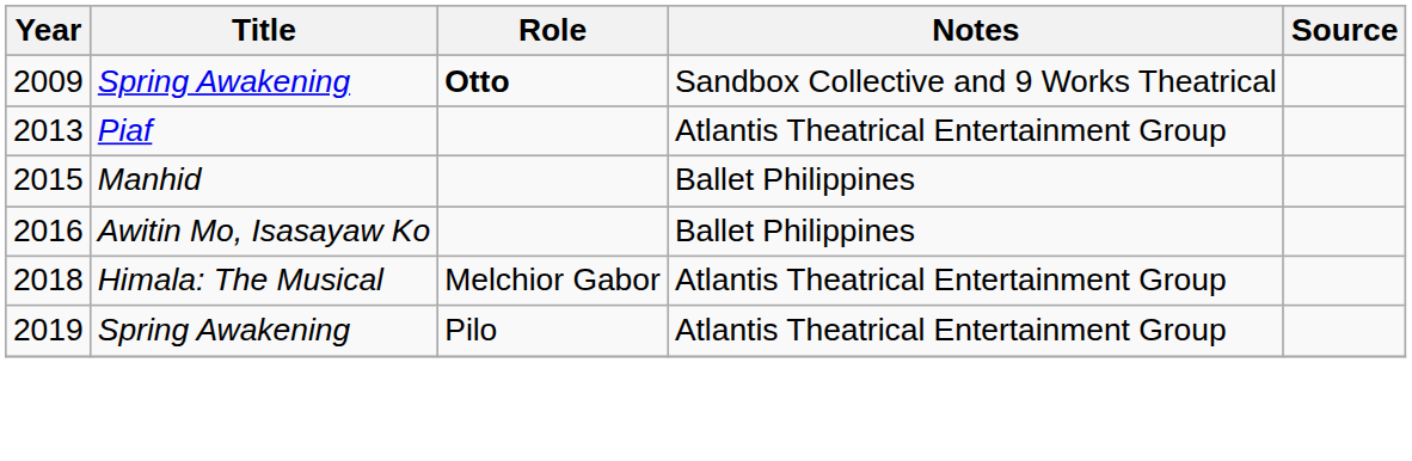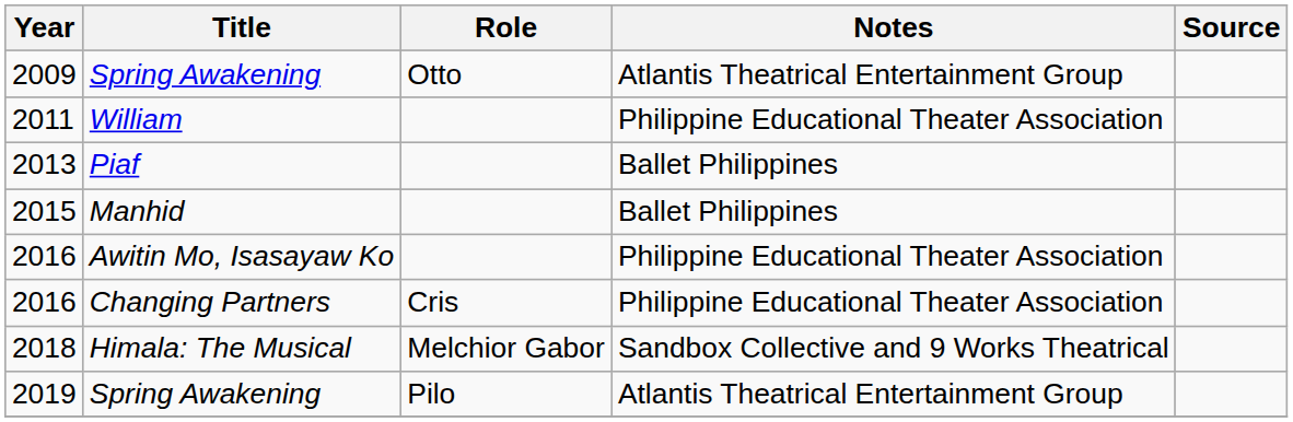2009 | Role: bold -> normal
2009 | Notes: Sandbox Collective and 9 Works Theatrical -> Atlantis Theatrical Entertainment Group
+ row: 2011 | William | Philippine Educational Theater Association
2013 | Notes: Atlantis Theatrical Entertainment Group -> Ballet Philippines
2016 / Awitin Mo, Isasayaw Ko | Notes: Ballet Philippines -> Philippine Educational Theater Association
+ row: 2016 | Changing Partners | Cris | Philippine Educational Theater Association
2018 | Notes: Atlantis Theatrical Entertainment Group -> Sandbox Collective and 9 Works Theatrical
